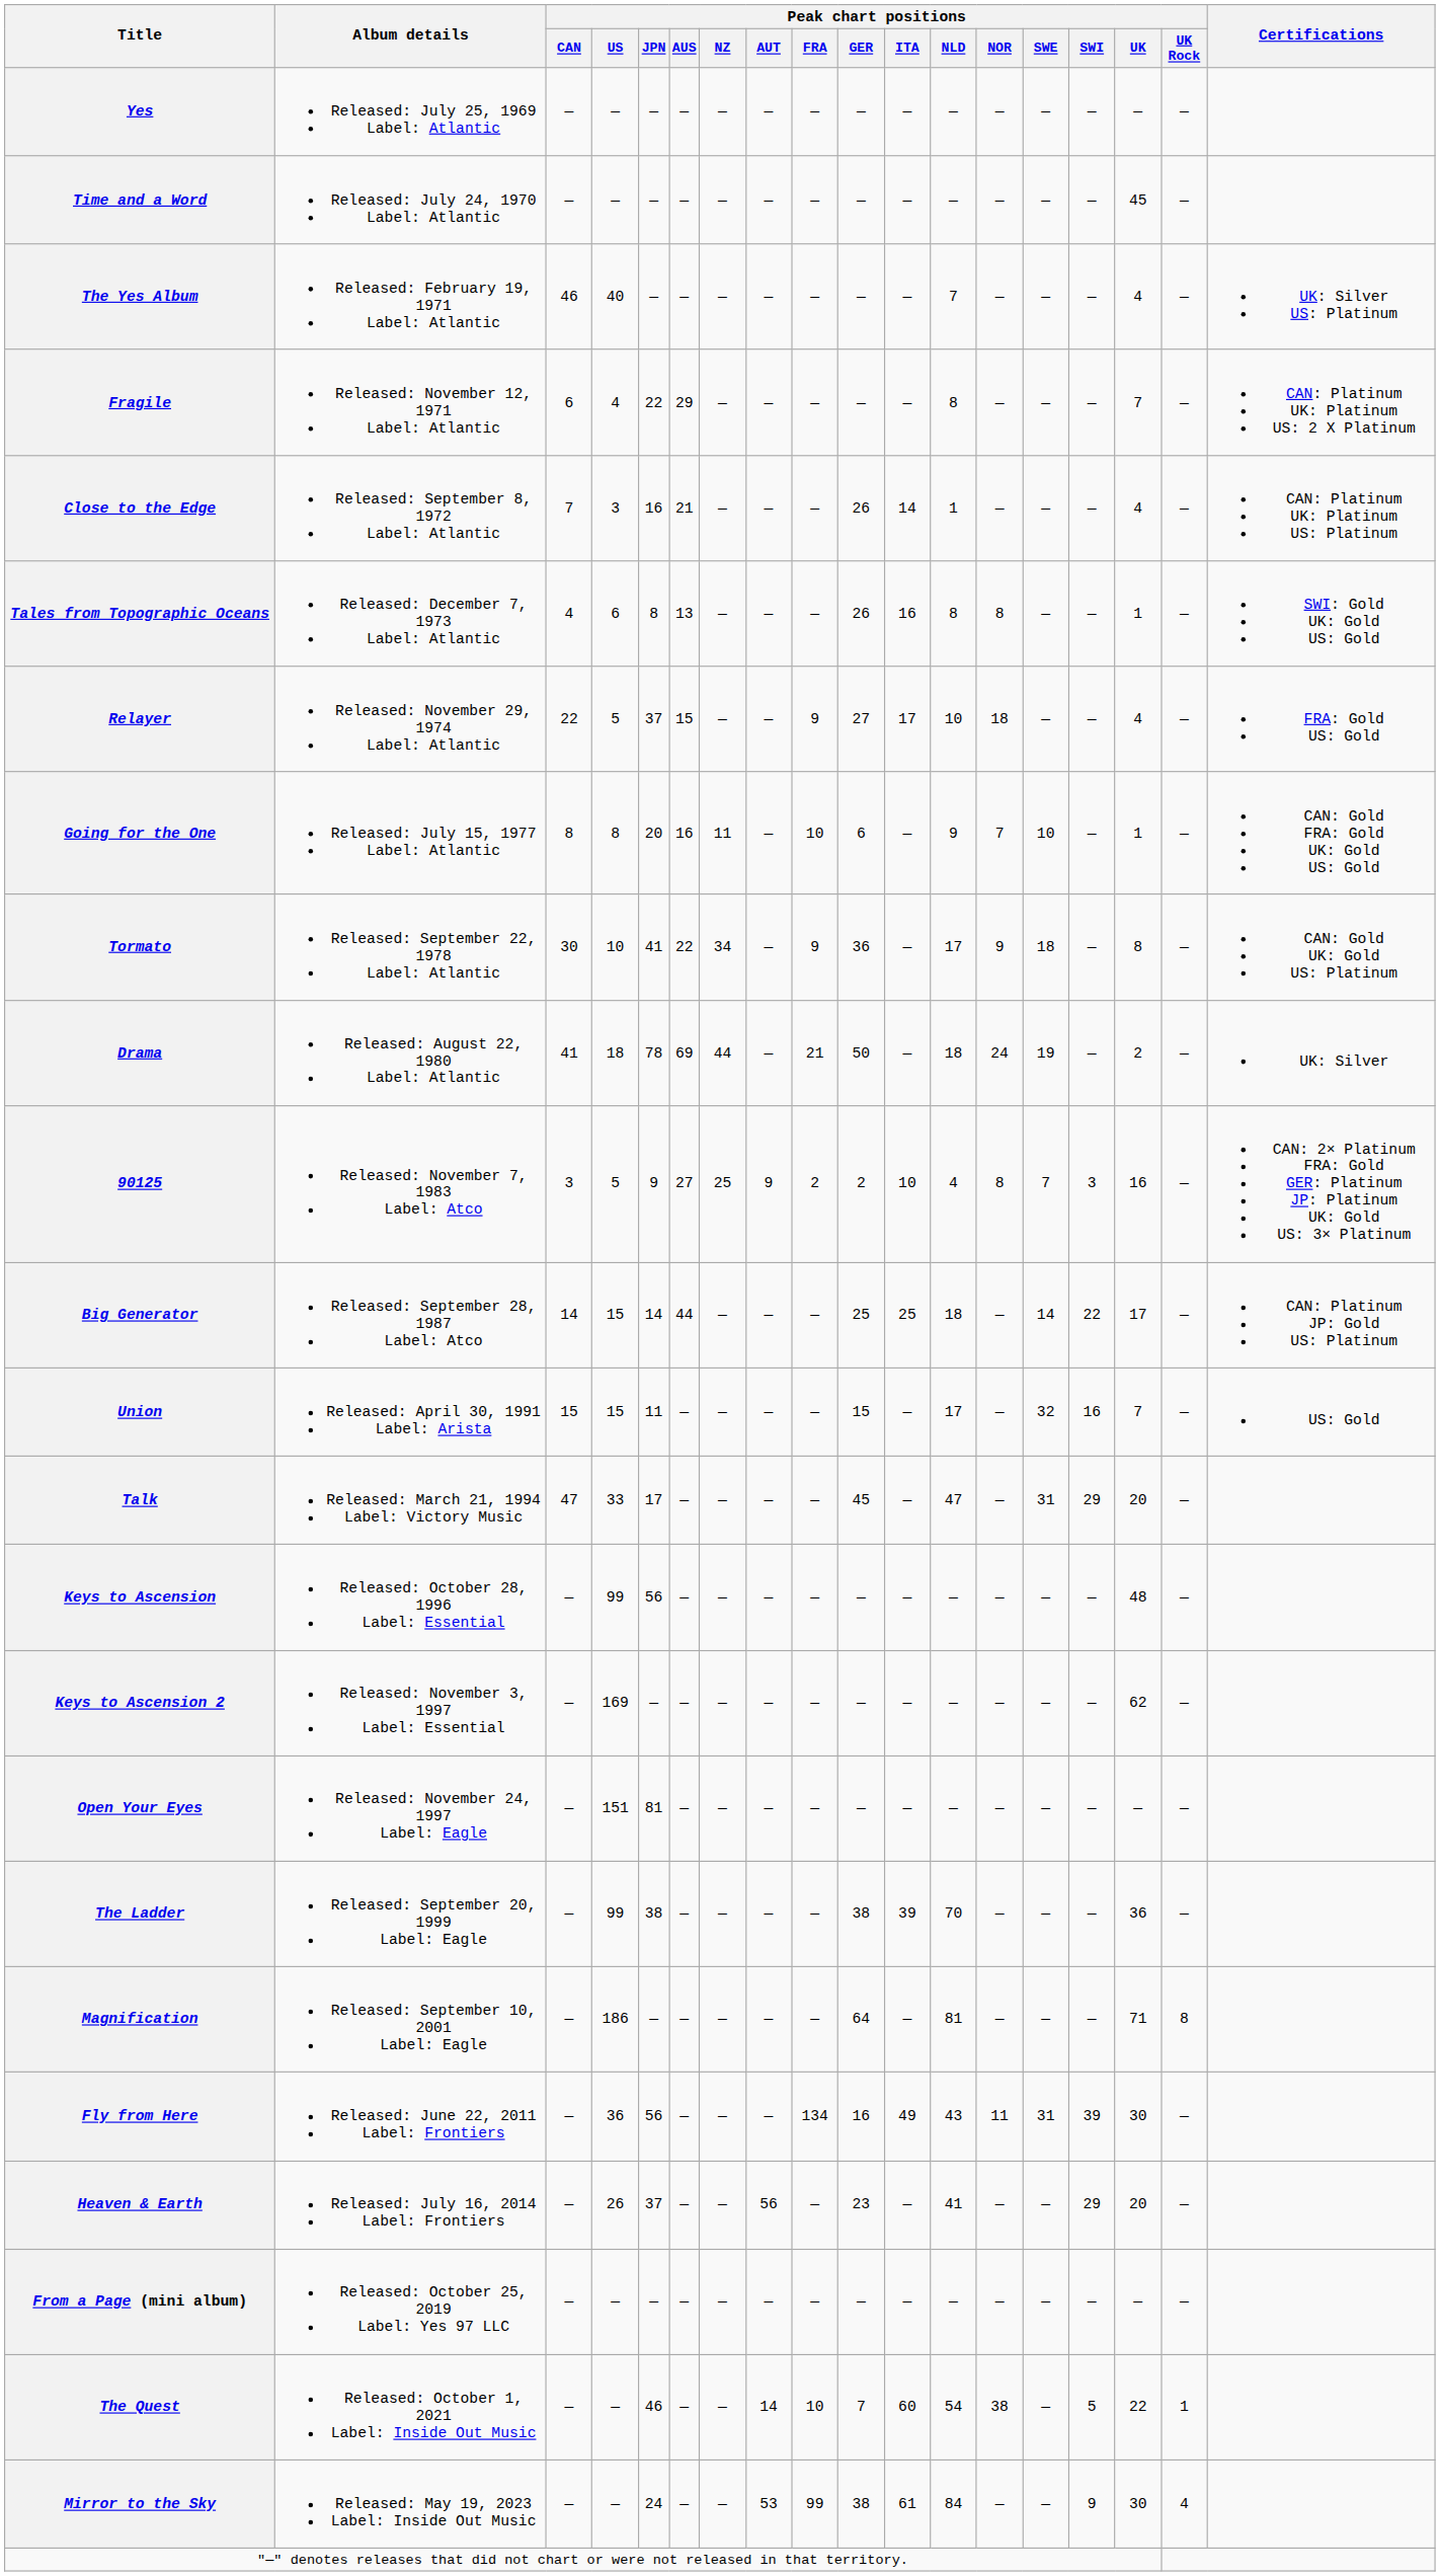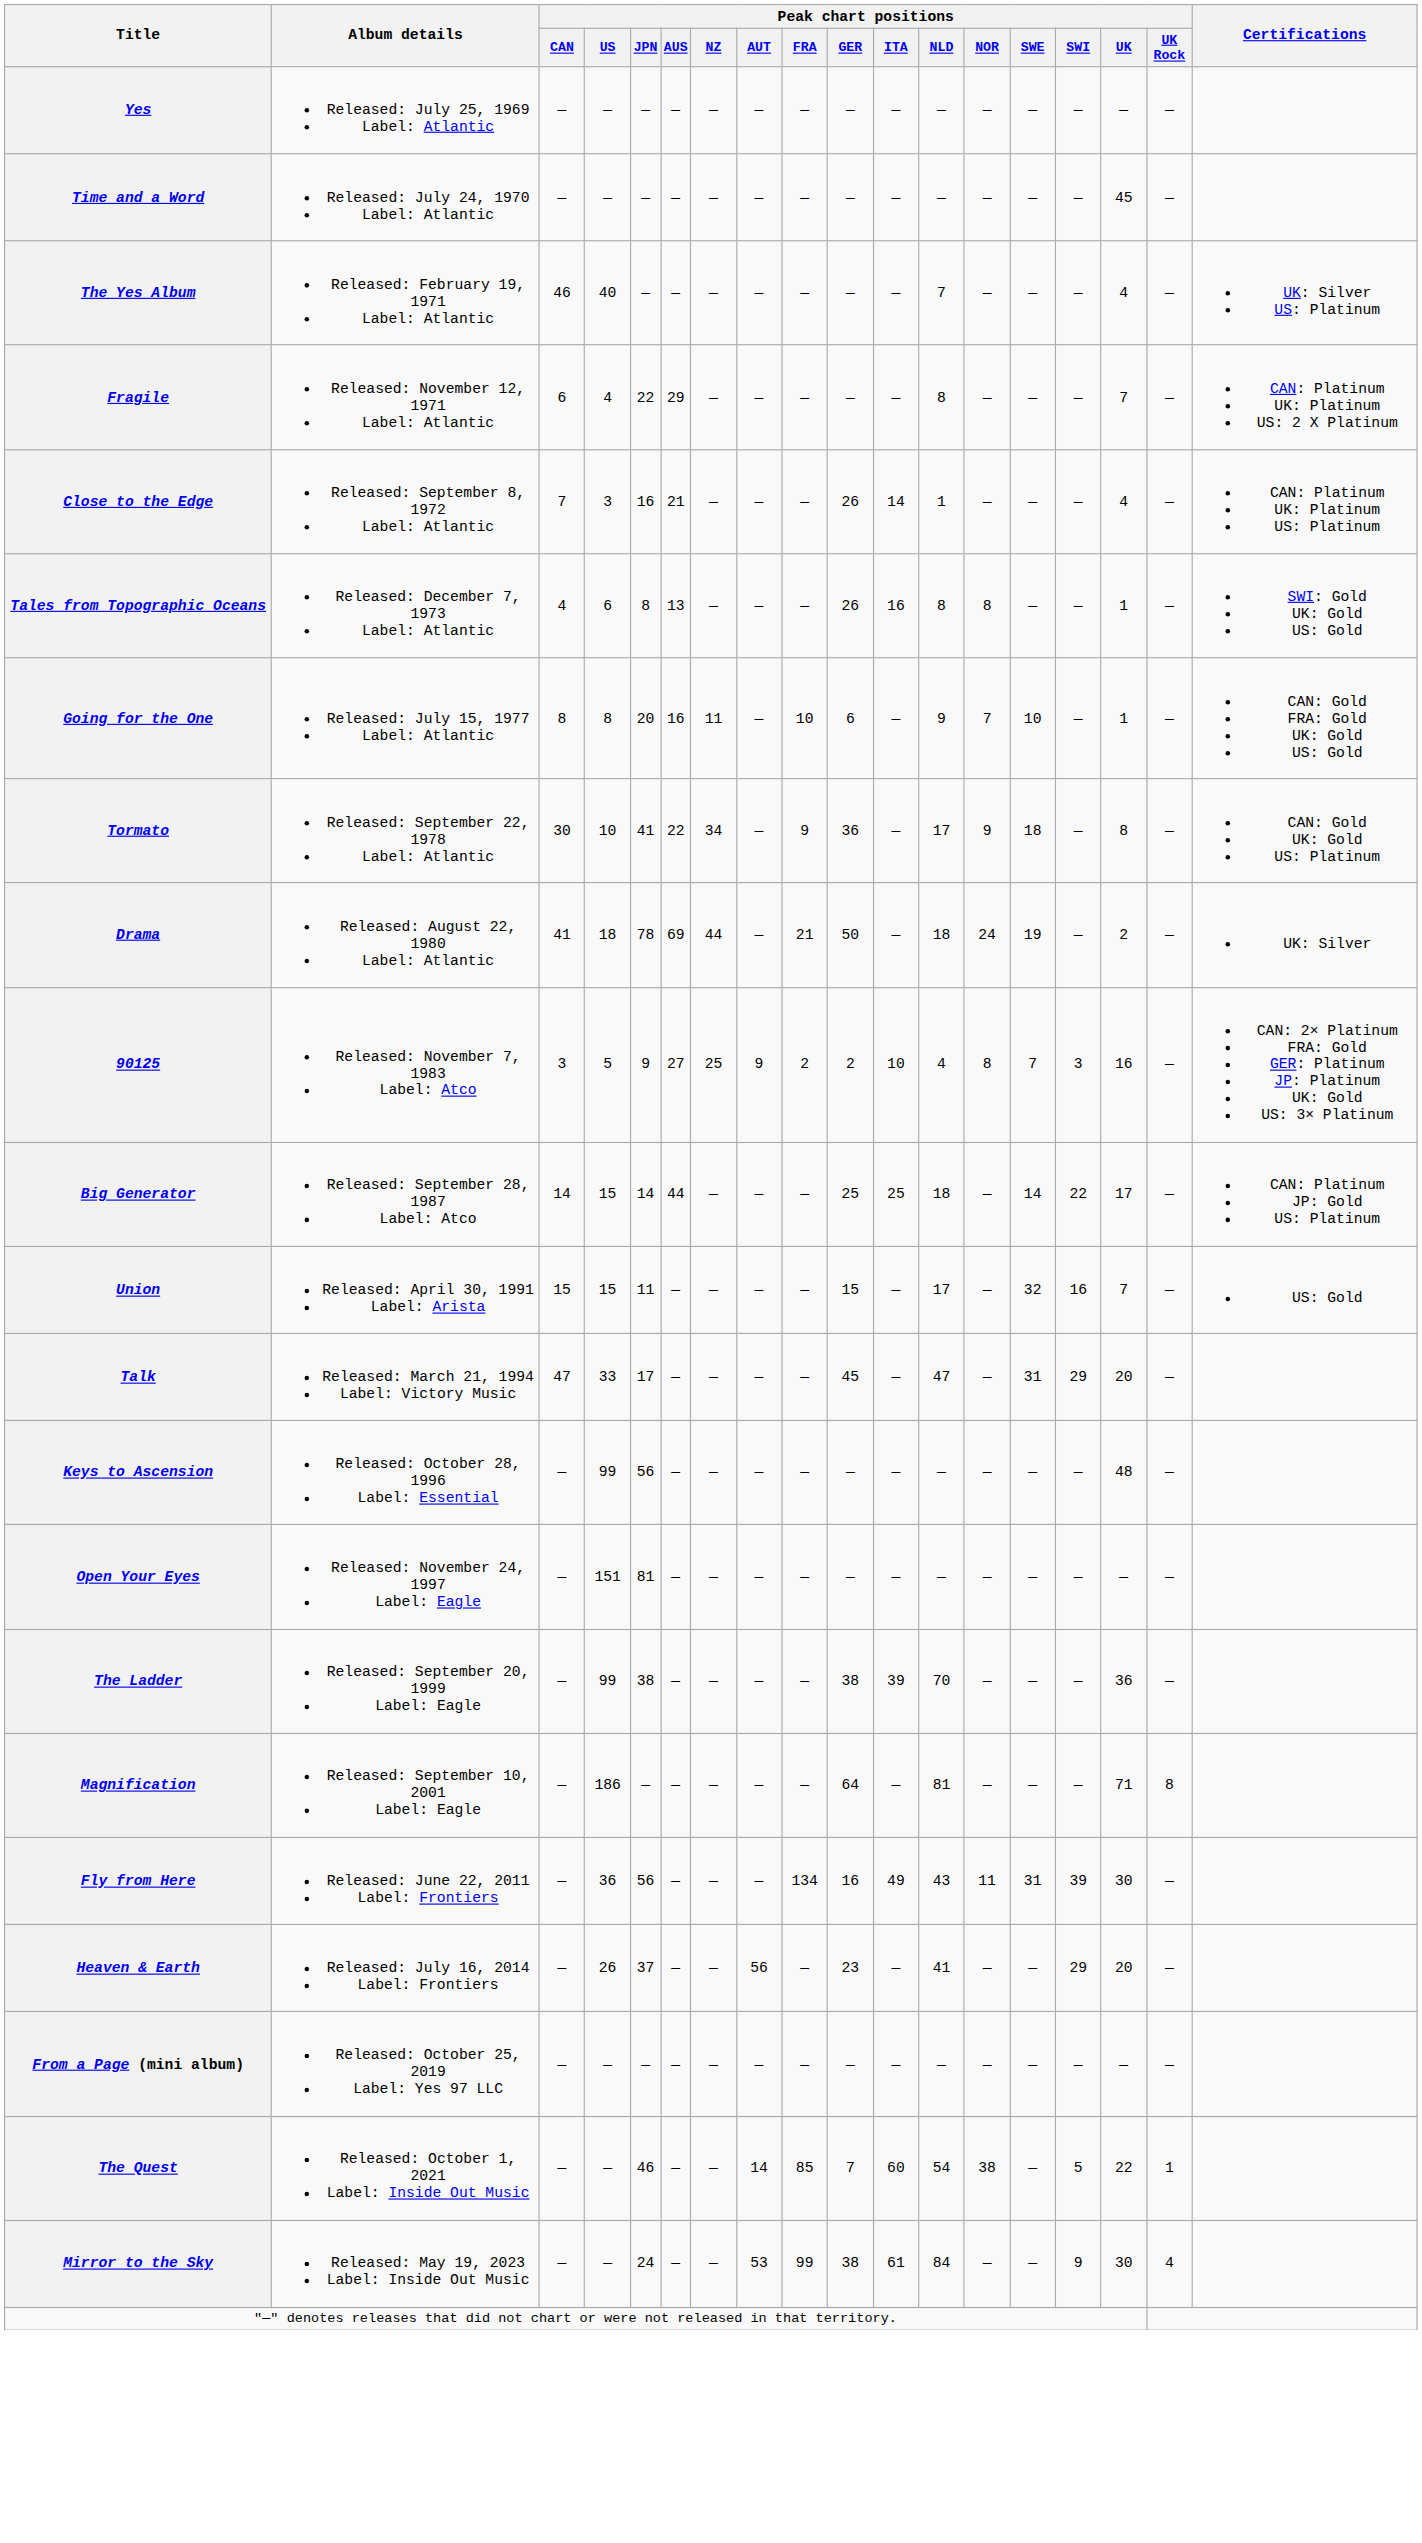- row: Relayer | Released: November 29, 1974 Label: Atlantic | 22 | 5 | 37 | 15 | — | — | 9 | 27 | 17 | 10 | 18 | — | — | 4 | — | FRA: Gold US: Gold
- row: Keys to Ascension 2 | Released: November 3, 1997 Label: Essential | — | 169 | — | — | — | — | — | — | — | — | — | — | — | 62 | —
The Quest | Peak chart positions / FRA: 10 -> 85
